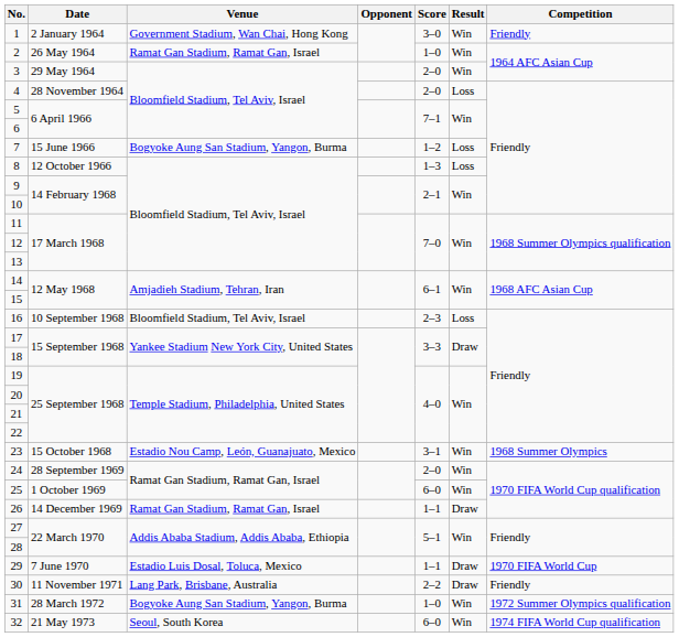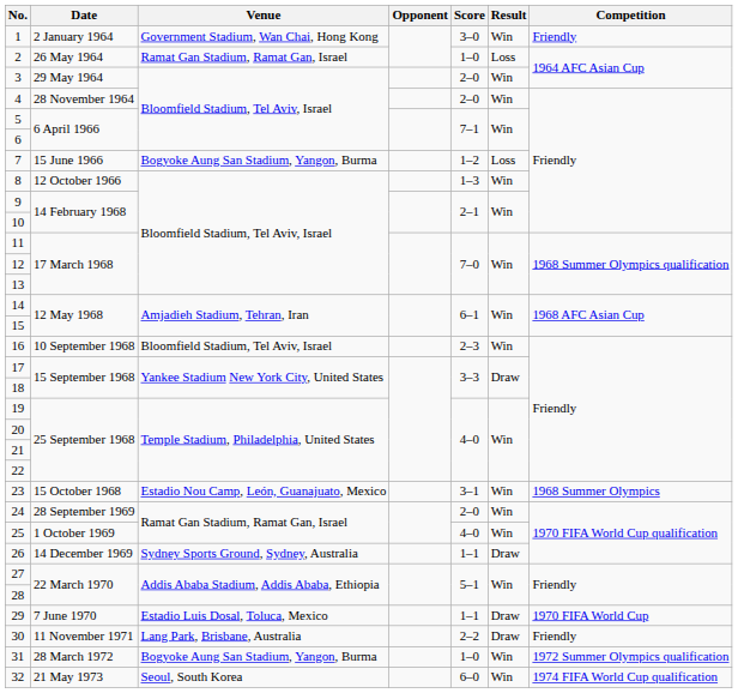2 | Result: Win -> Loss
4 | Result: Loss -> Win
8 | Result: Loss -> Win
16 | Result: Loss -> Win
25 | Score: 6–0 -> 4–0
26 | Venue: Ramat Gan Stadium, Ramat Gan, Israel -> Sydney Sports Ground, Sydney, Australia
